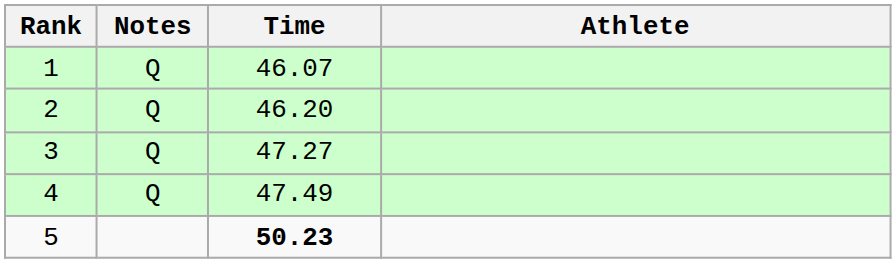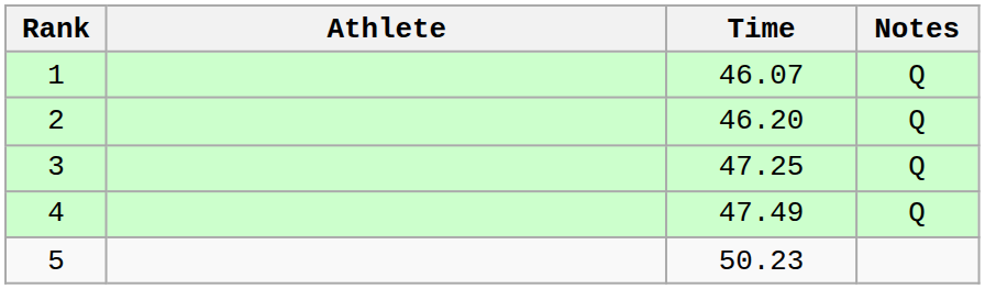columns swapped: Athlete <-> Notes
3 | Time: 47.27 -> 47.25
5 | Time: bold -> normal
